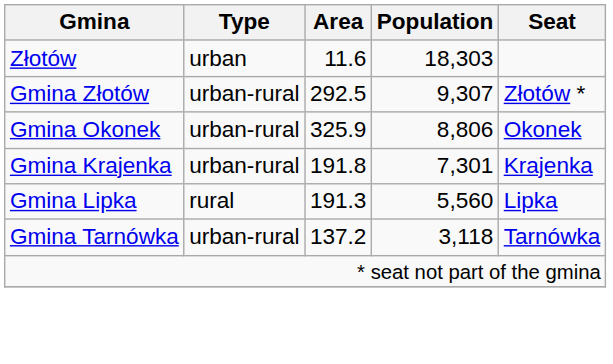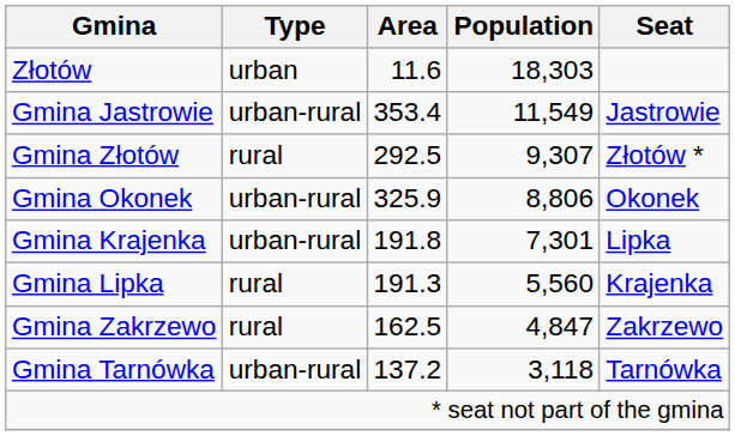+ row: Gmina Jastrowie | urban-rural | 353.4 | 11,549 | Jastrowie
Gmina Złotów | Type: urban-rural -> rural
Gmina Krajenka | Seat: Krajenka -> Lipka
Gmina Lipka | Seat: Lipka -> Krajenka
+ row: Gmina Zakrzewo | rural | 162.5 | 4,847 | Zakrzewo
